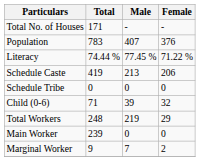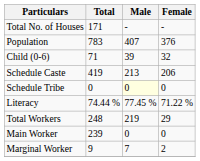rows swapped: Child (0-6) <-> Literacy
Schedule Tribe | Male: no background -> lightyellow background
